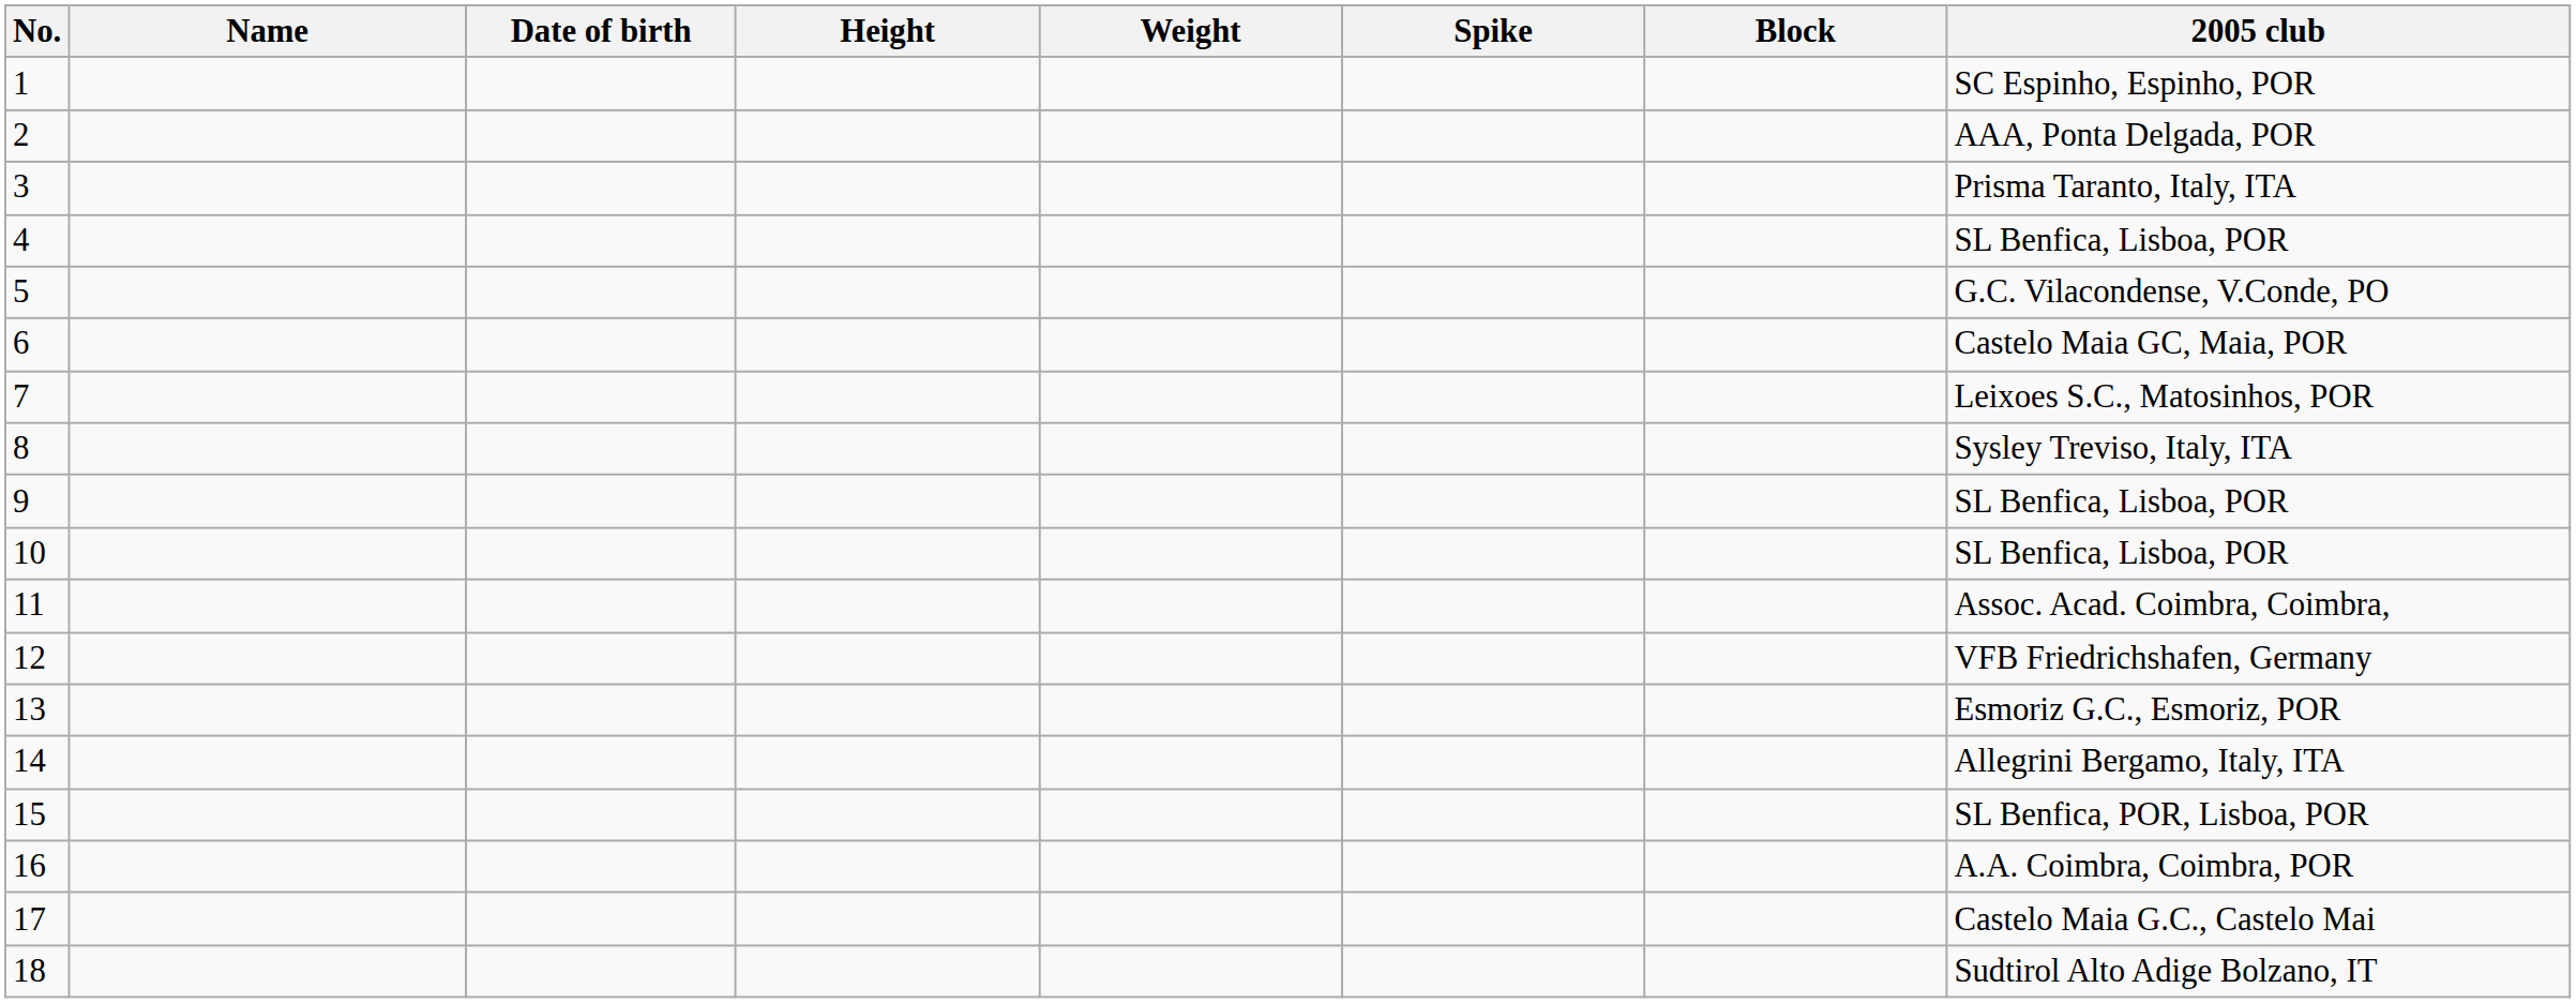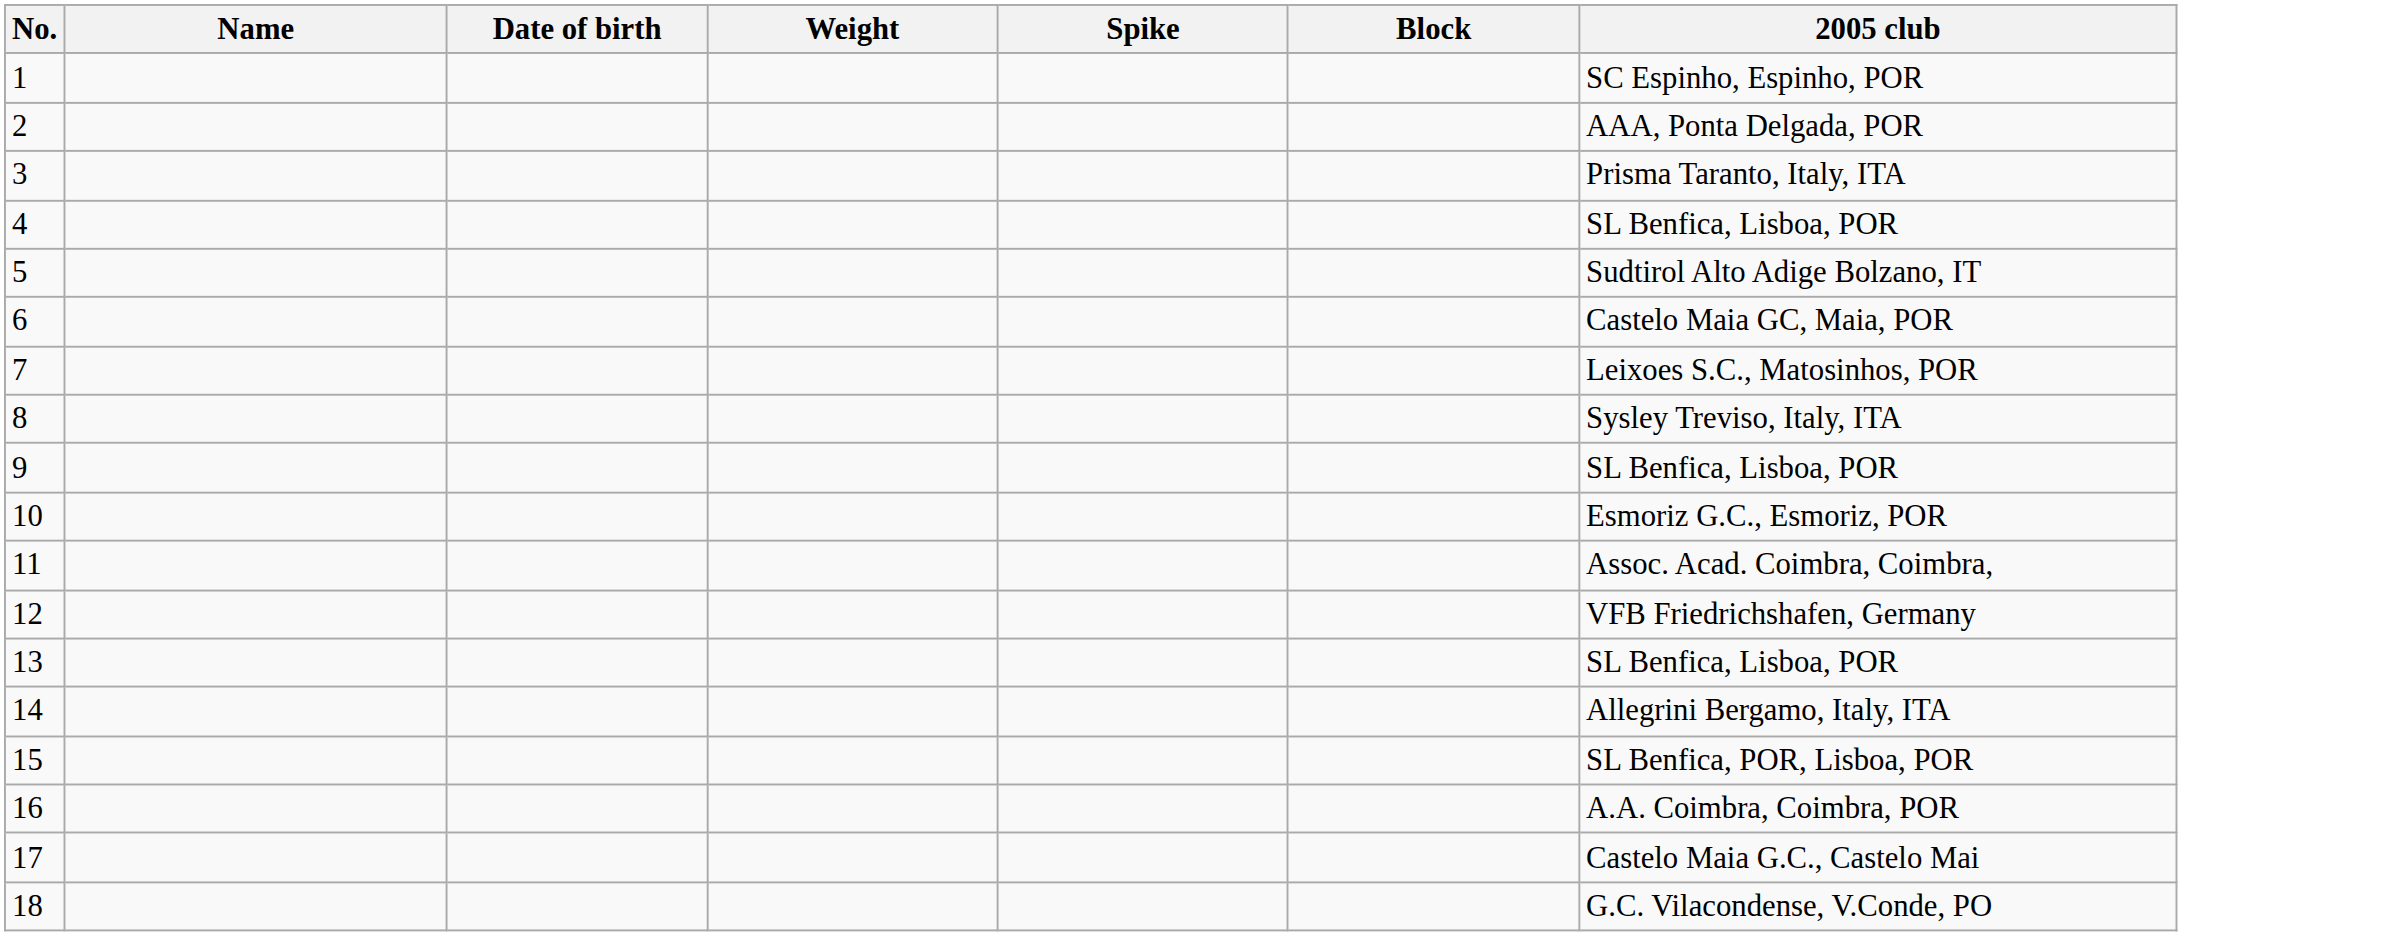- column: Height
5 | 2005 club: G.C. Vilacondense, V.Conde, PO -> Sudtirol Alto Adige Bolzano, IT
10 | 2005 club: SL Benfica, Lisboa, POR -> Esmoriz G.C., Esmoriz, POR
13 | 2005 club: Esmoriz G.C., Esmoriz, POR -> SL Benfica, Lisboa, POR
18 | 2005 club: Sudtirol Alto Adige Bolzano, IT -> G.C. Vilacondense, V.Conde, PO
